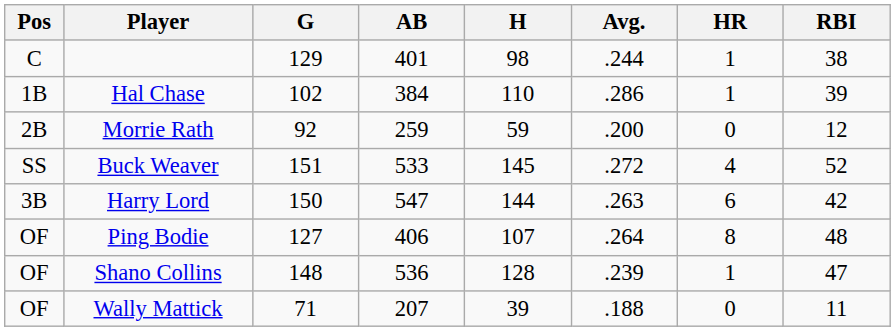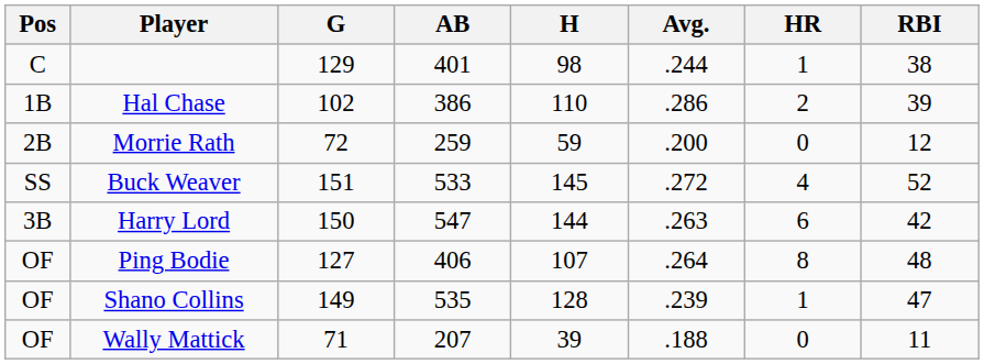Hal Chase | AB: 384 -> 386
Hal Chase | HR: 1 -> 2
Morrie Rath | G: 92 -> 72
Shano Collins | G: 148 -> 149
Shano Collins | AB: 536 -> 535
